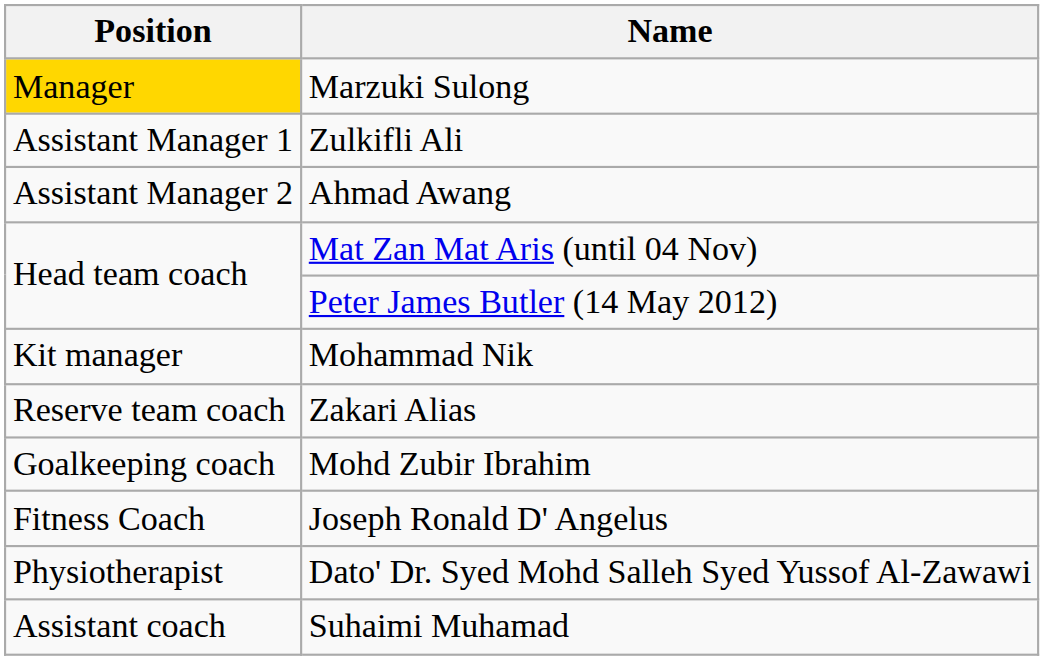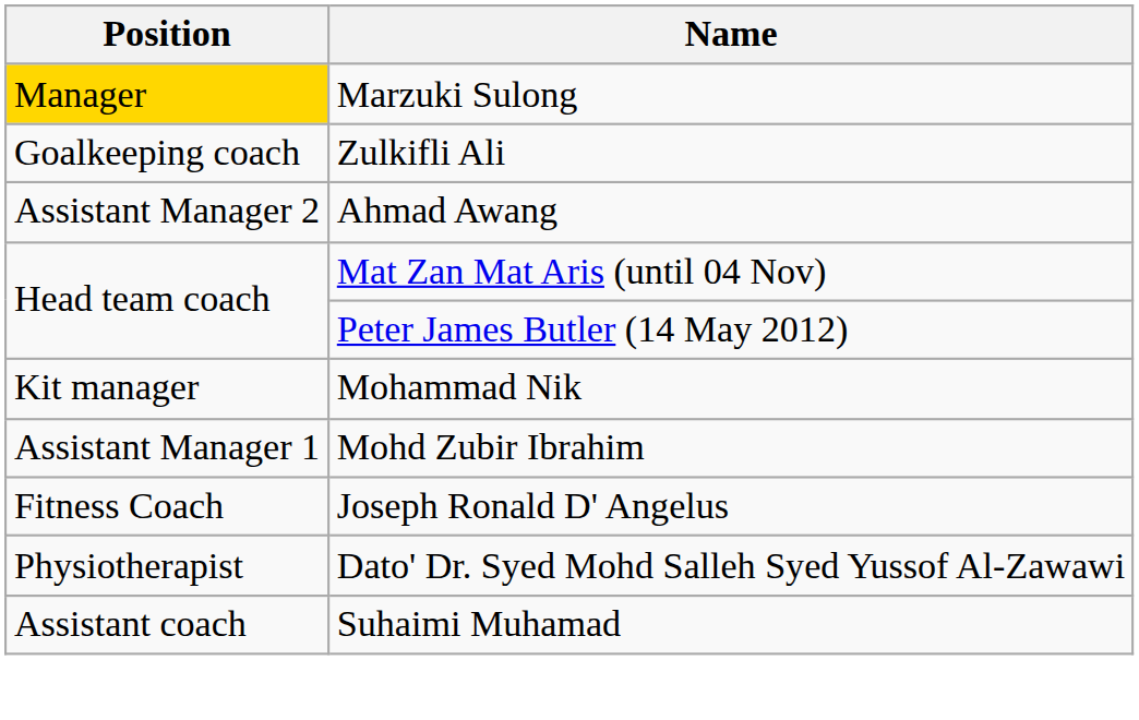Zulkifli Ali | Position: Assistant Manager 1 -> Goalkeeping coach
- row: Reserve team coach | Zakari Alias
Mohd Zubir Ibrahim | Position: Goalkeeping coach -> Assistant Manager 1
